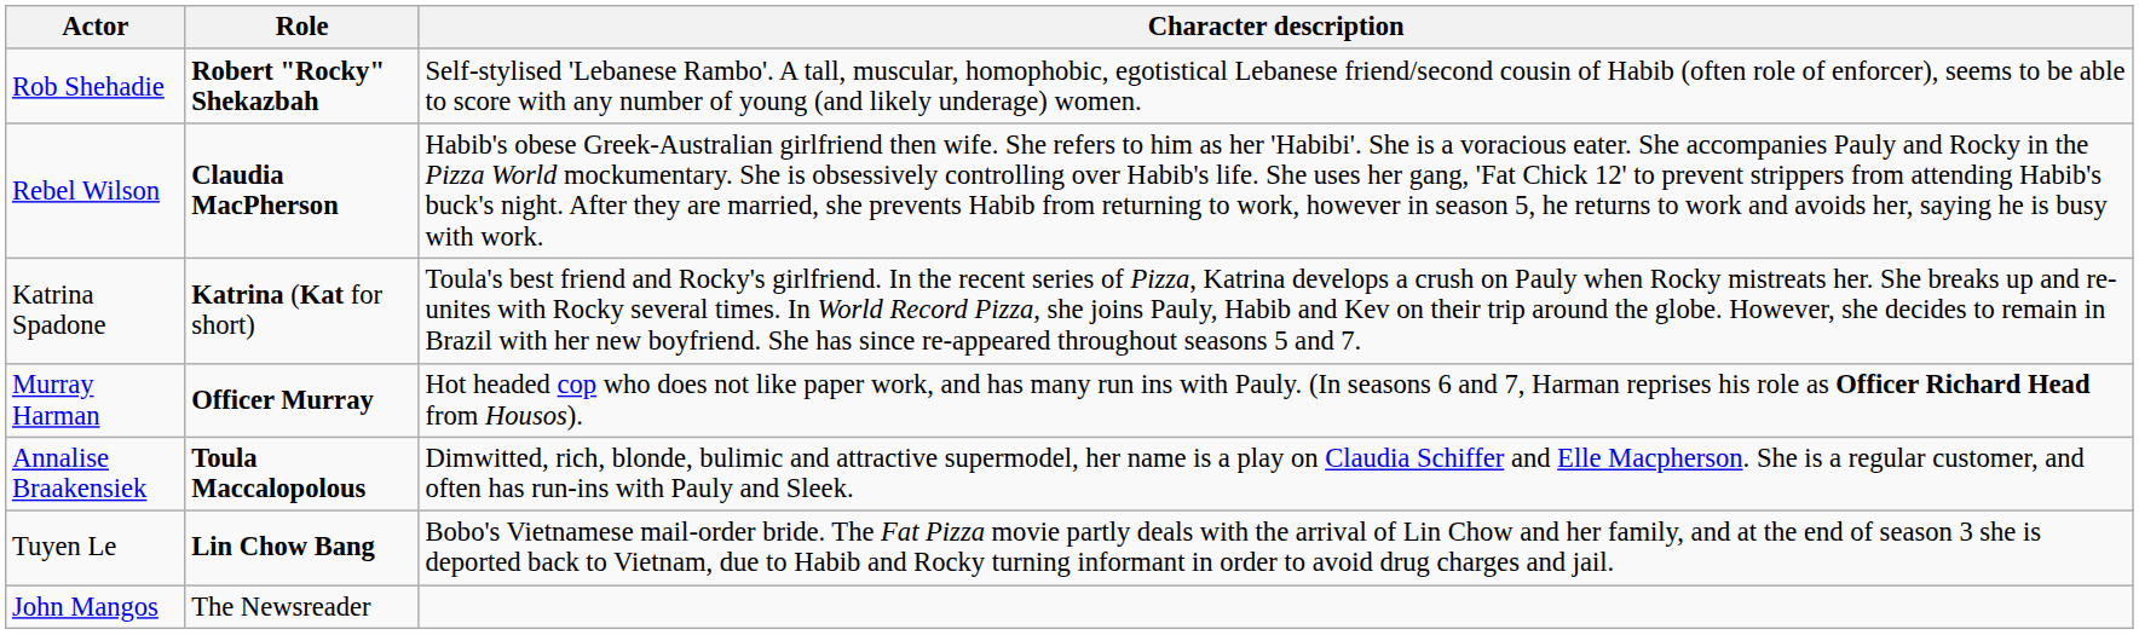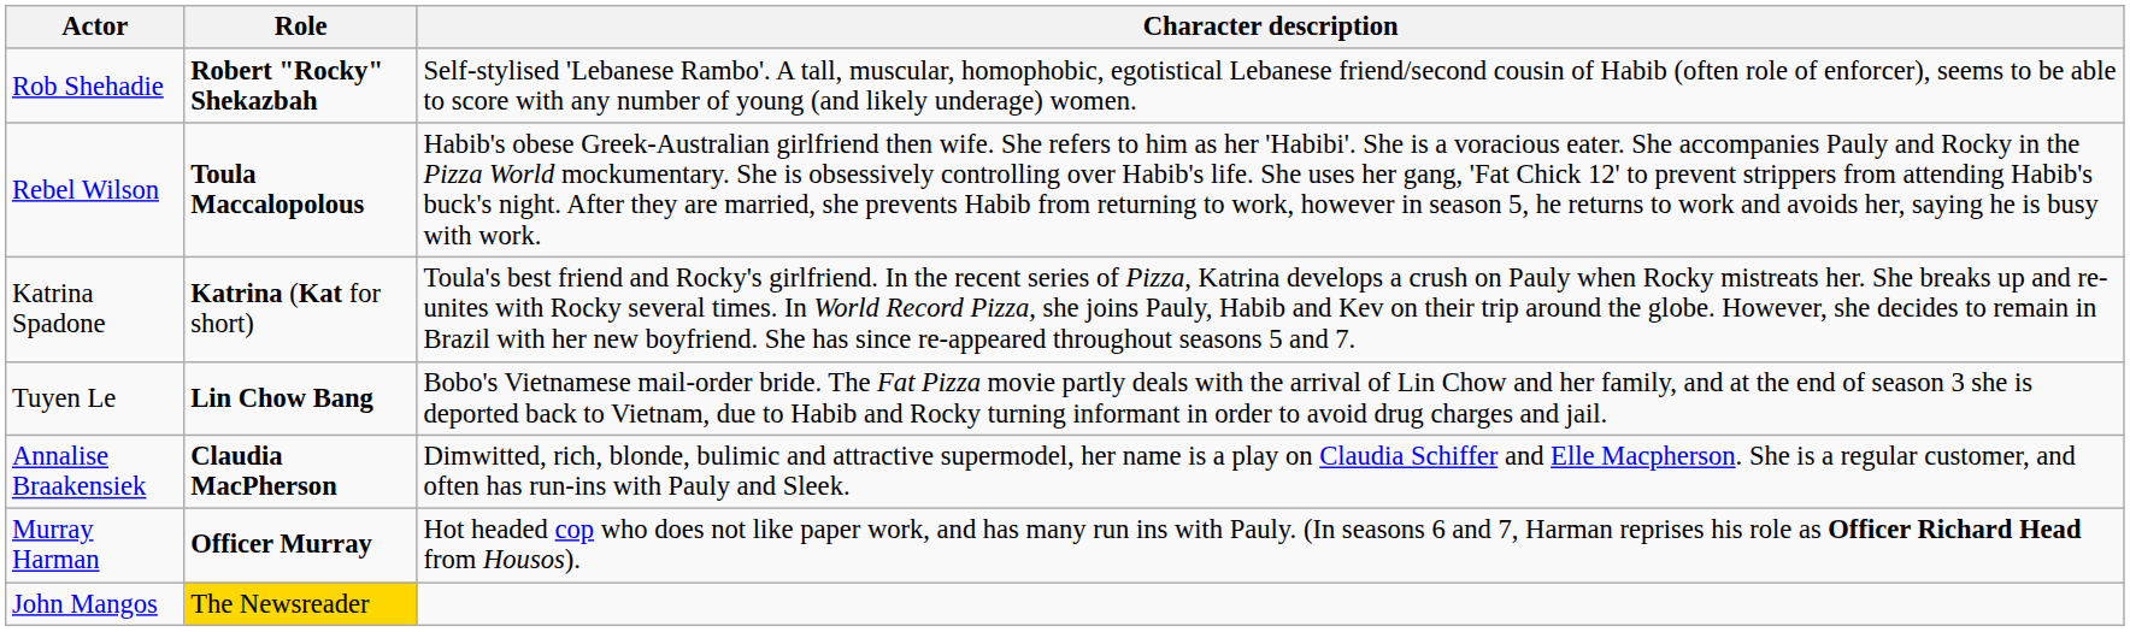Rebel Wilson | Role: Claudia MacPherson -> Toula Maccalopolous
rows swapped: Tuyen Le <-> Murray Harman
Annalise Braakensiek | Role: Toula Maccalopolous -> Claudia MacPherson
John Mangos | Role: no background -> gold background
